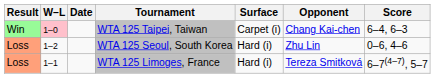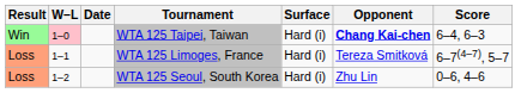WTA 125 Taipei, Taiwan | Surface: Carpet (i) -> Hard (i)
WTA 125 Taipei, Taiwan | Opponent: normal -> bold
rows swapped: WTA 125 Limoges, France <-> WTA 125 Seoul, South Korea
